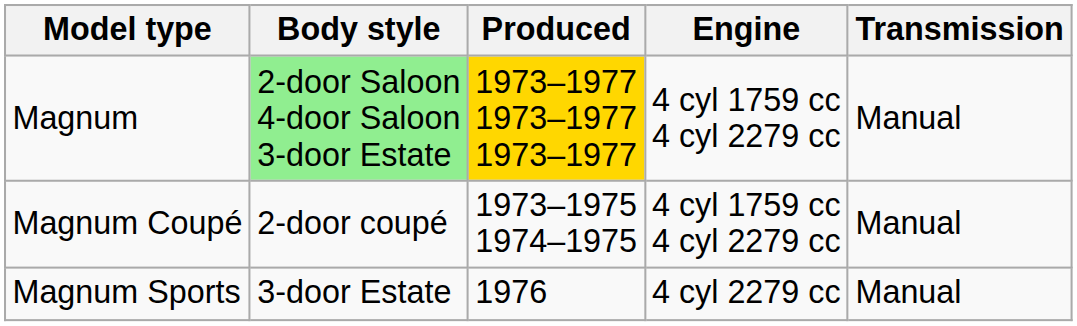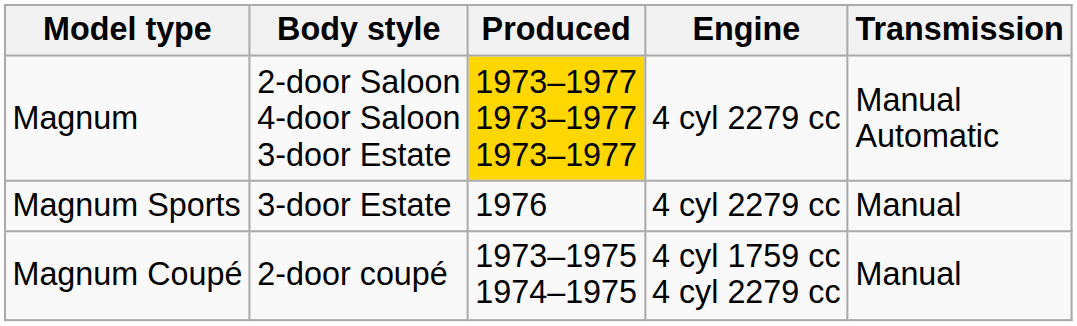Magnum | Body style: lightgreen background -> no background
Magnum | Engine: 4 cyl 1759 cc 4 cyl 2279 cc -> 4 cyl 2279 cc
Magnum | Transmission: Manual -> Manual Automatic
rows swapped: Magnum Coupé <-> Magnum Sports
